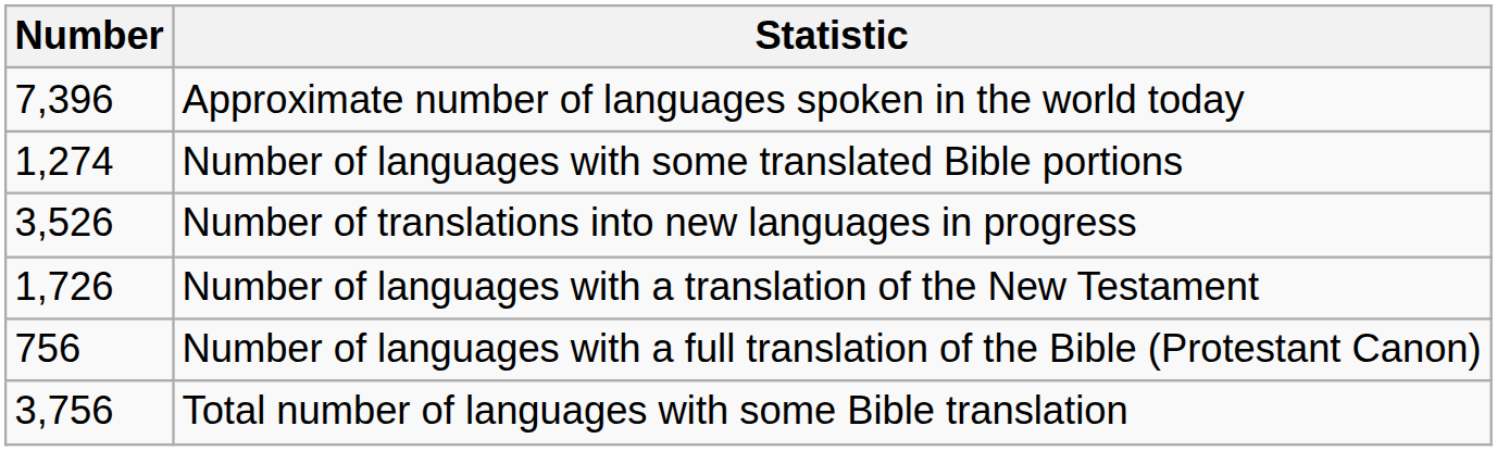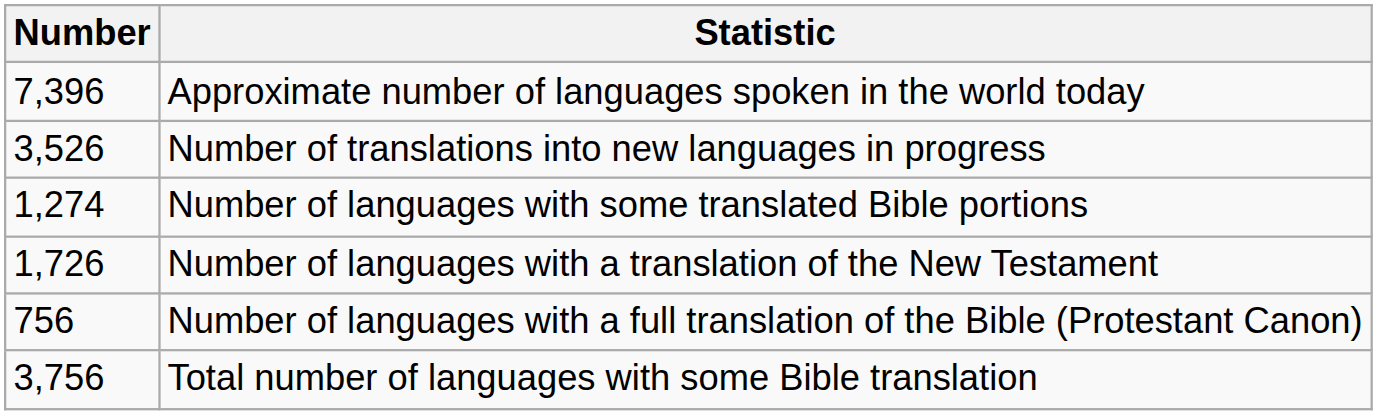rows swapped: Number of translations into new languages in progress <-> Number of languages with some translated Bible portions
